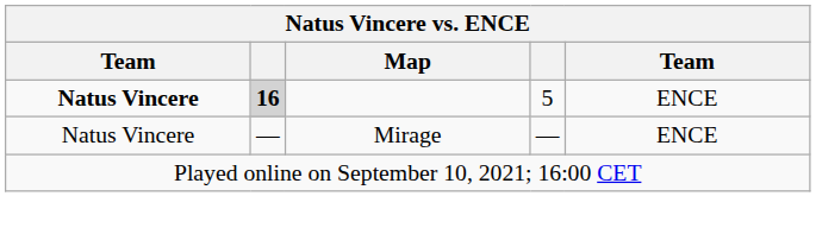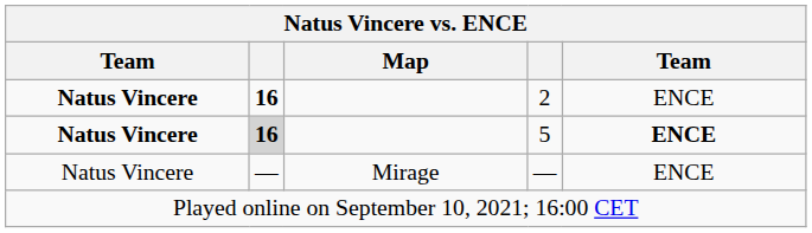+ row: Natus Vincere | 16 | 2 | ENCE
5 | column 5: normal -> bold
